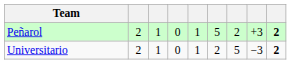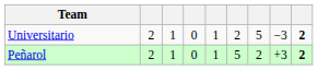rows swapped: Peñarol <-> Universitario
